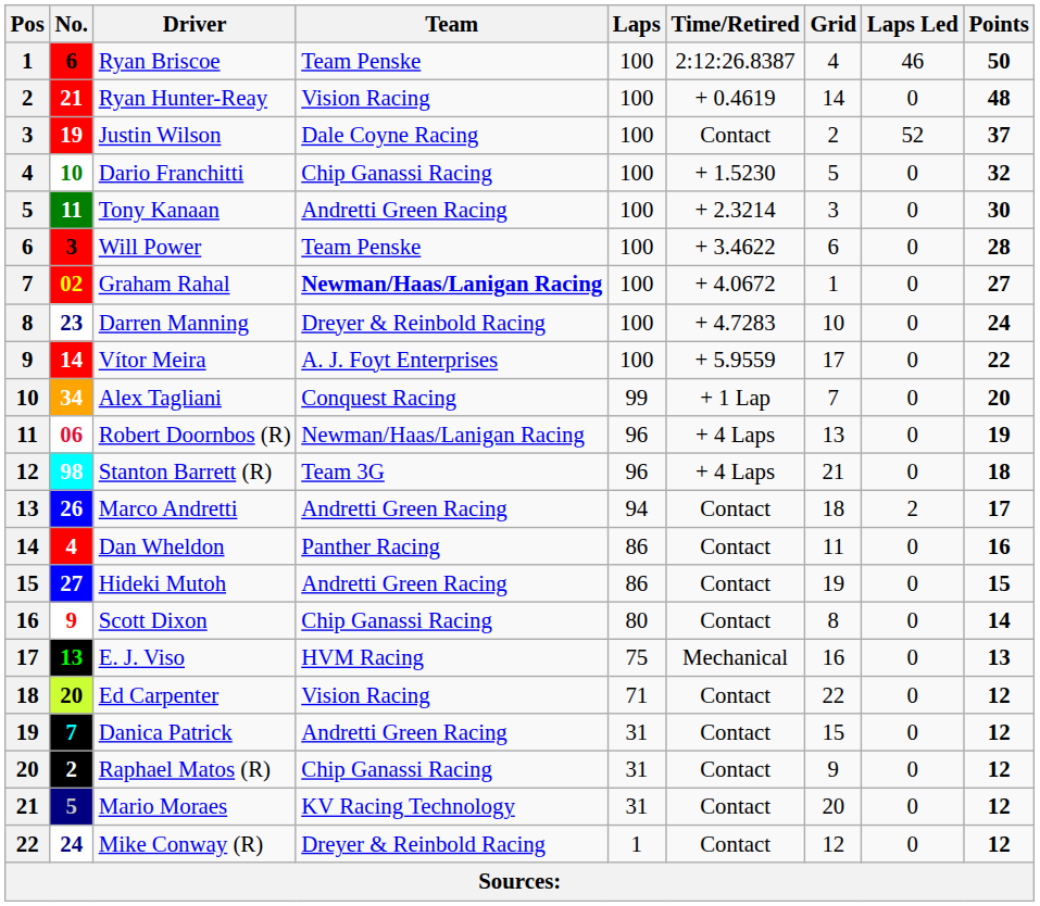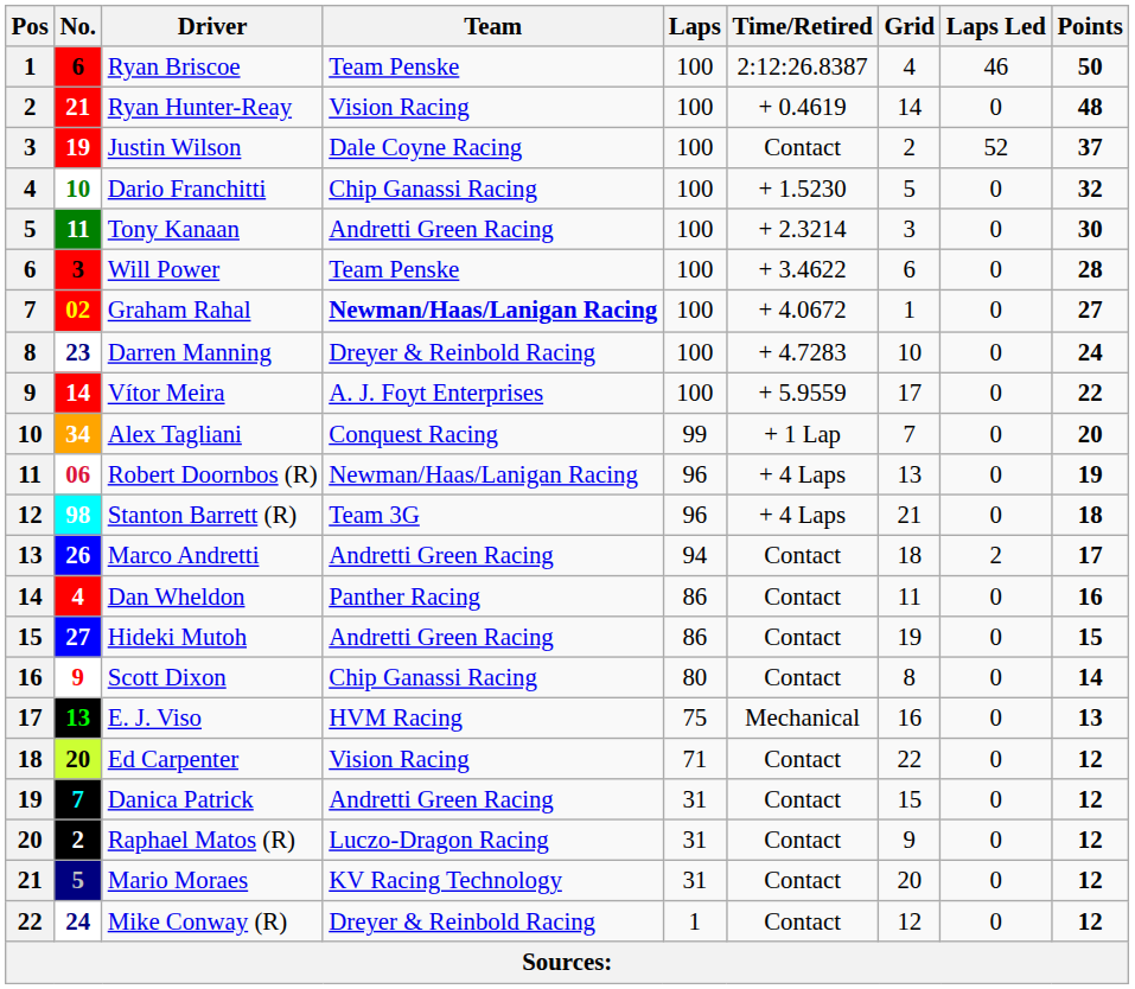Raphael Matos (R) | Team: Chip Ganassi Racing -> Luczo-Dragon Racing
